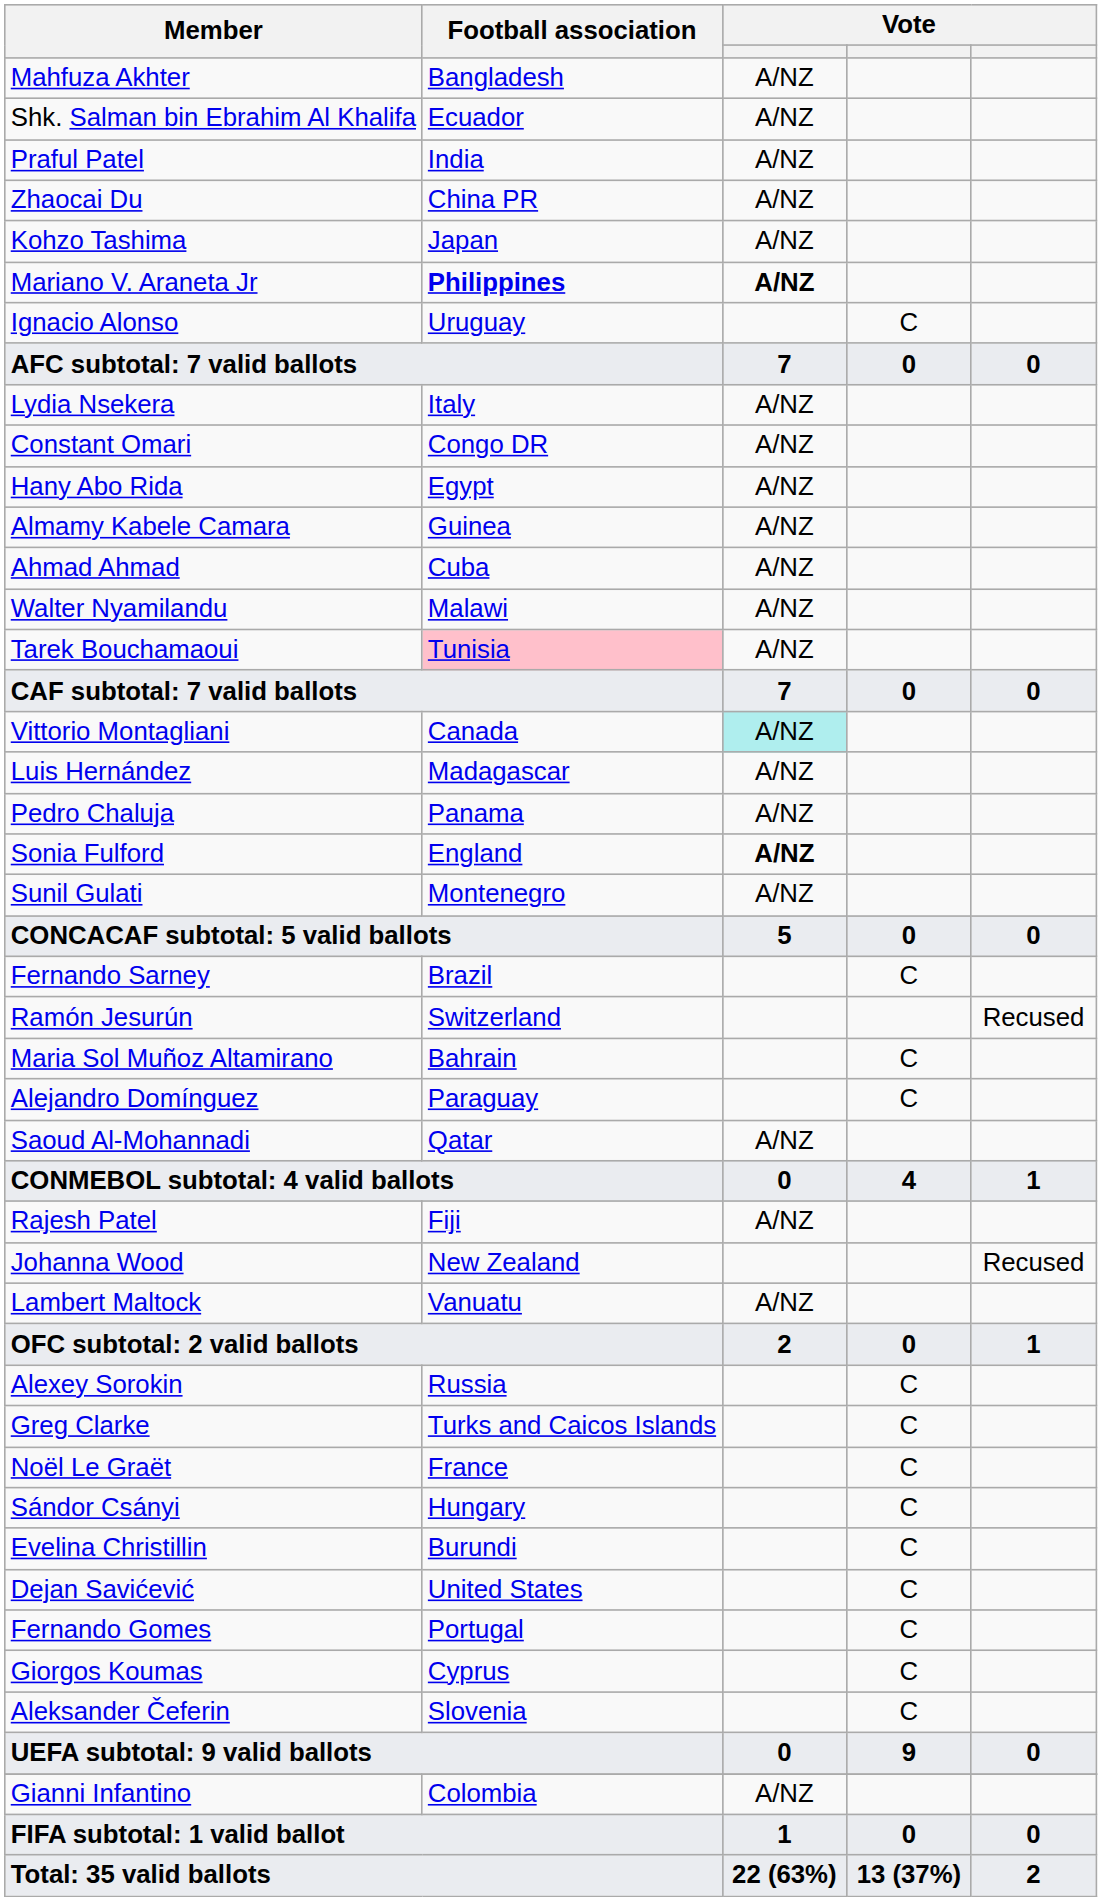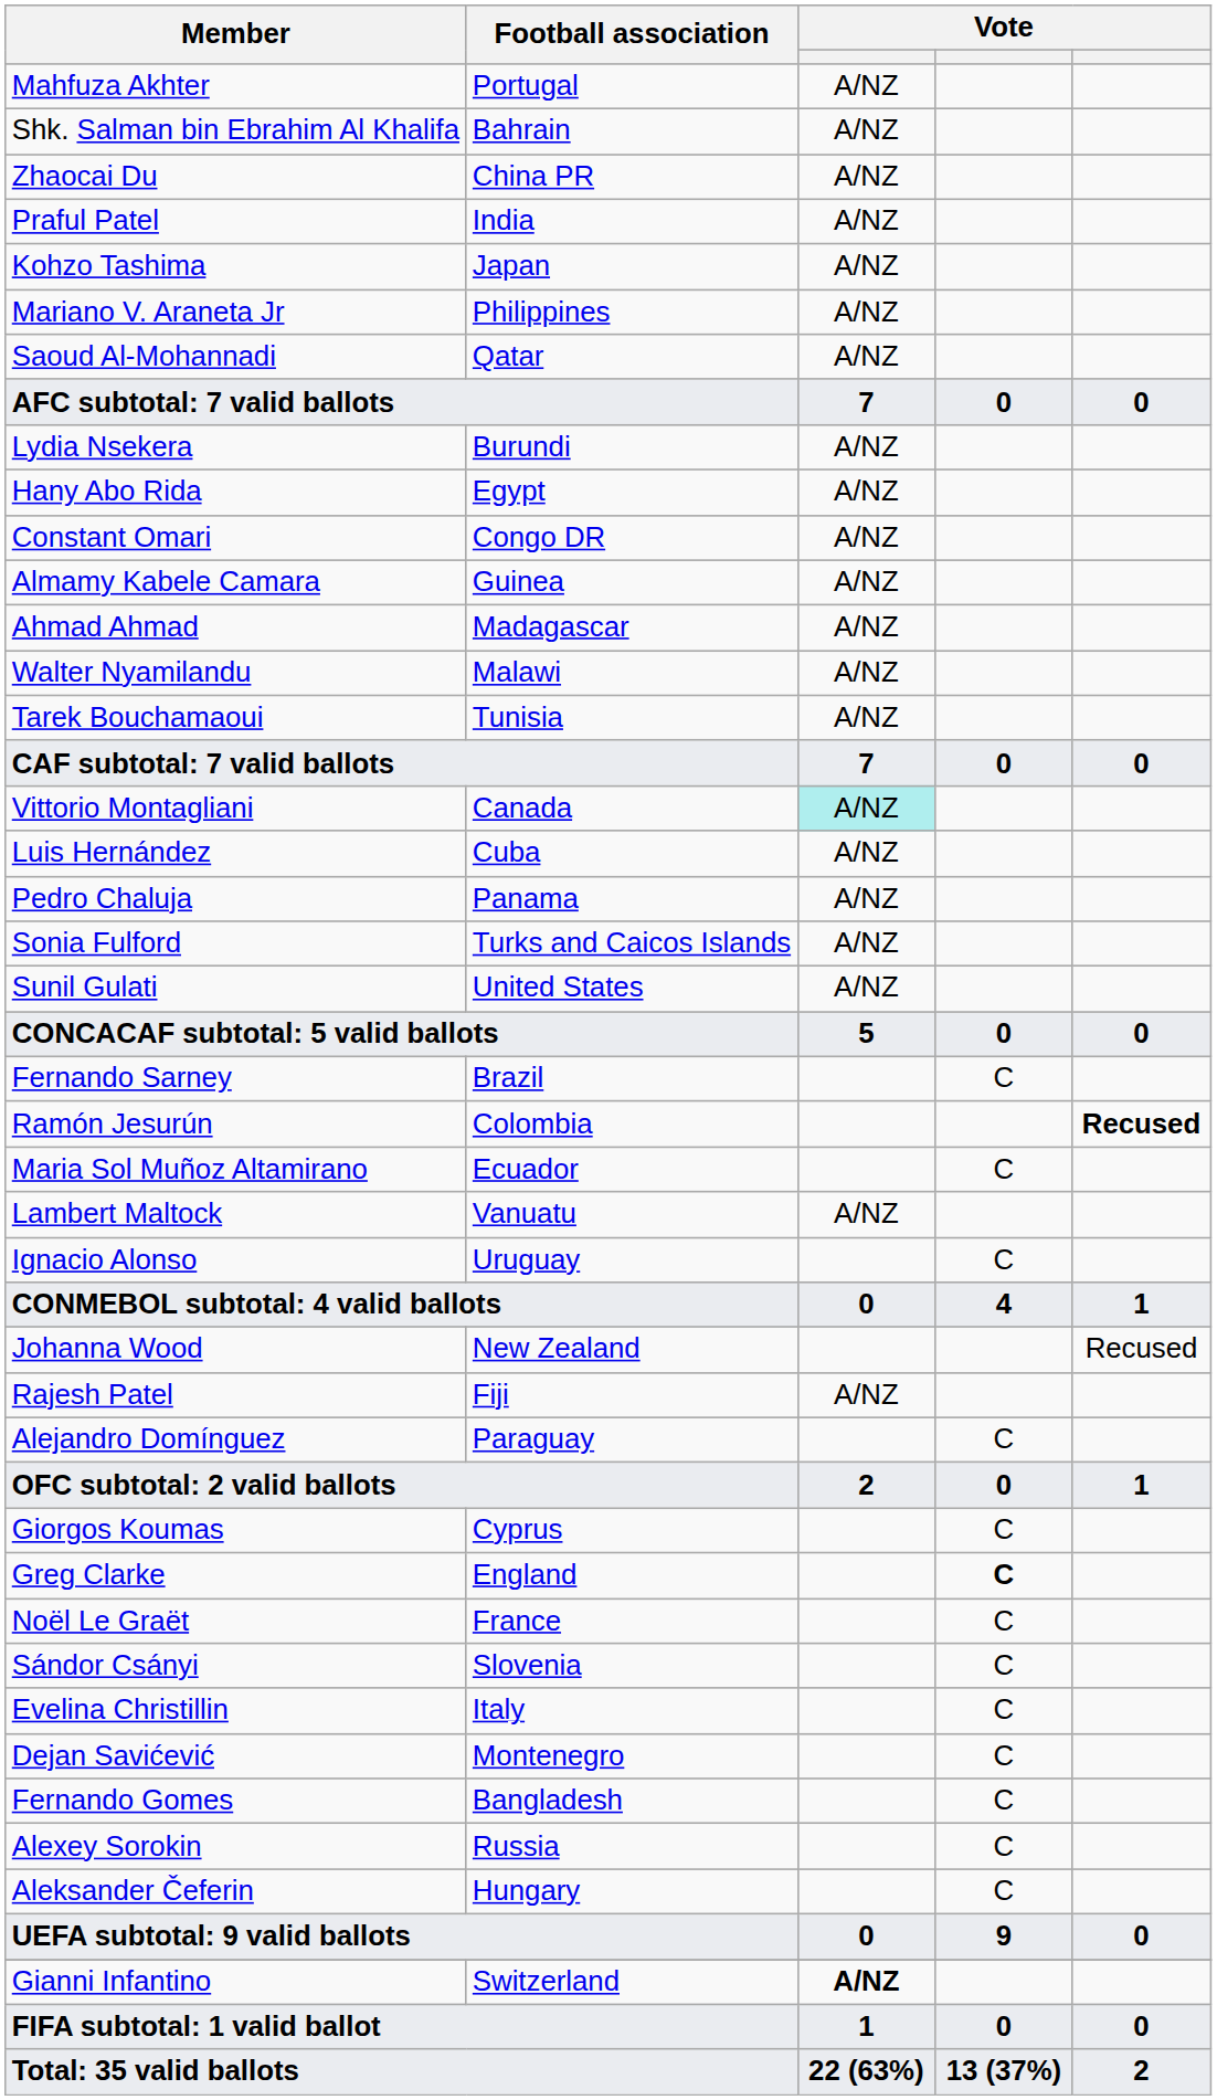Mahfuza Akhter | Football association: Bangladesh -> Portugal
Shk. Salman bin Ebrahim Al Khalifa | Football association: Ecuador -> Bahrain
rows swapped: Zhaocai Du <-> Praful Patel
Mariano V. Araneta Jr | Football association: bold -> normal
Mariano V. Araneta Jr | column 3: bold -> normal
rows swapped: Saoud Al-Mohannadi <-> Ignacio Alonso
Lydia Nsekera | Football association: Italy -> Burundi
rows swapped: Constant Omari <-> Hany Abo Rida
Ahmad Ahmad | Football association: Cuba -> Madagascar
Tarek Bouchamaoui | Football association: pink background -> no background
Luis Hernández | Football association: Madagascar -> Cuba
Sonia Fulford | Football association: England -> Turks and Caicos Islands
Sonia Fulford | column 3: bold -> normal
Sunil Gulati | Football association: Montenegro -> United States
Ramón Jesurún | Football association: Switzerland -> Colombia
Ramón Jesurún | column 5: normal -> bold
Maria Sol Muñoz Altamirano | Football association: Bahrain -> Ecuador
rows swapped: Alejandro Domínguez <-> Lambert Maltock
rows swapped: Rajesh Patel <-> Johanna Wood
rows swapped: Giorgos Koumas <-> Alexey Sorokin
Greg Clarke | Football association: Turks and Caicos Islands -> England
Greg Clarke | column 4: normal -> bold
Sándor Csányi | Football association: Hungary -> Slovenia
Evelina Christillin | Football association: Burundi -> Italy
Dejan Savićević | Football association: United States -> Montenegro
Fernando Gomes | Football association: Portugal -> Bangladesh
Aleksander Čeferin | Football association: Slovenia -> Hungary
Gianni Infantino | Football association: Colombia -> Switzerland
Gianni Infantino | column 3: normal -> bold
